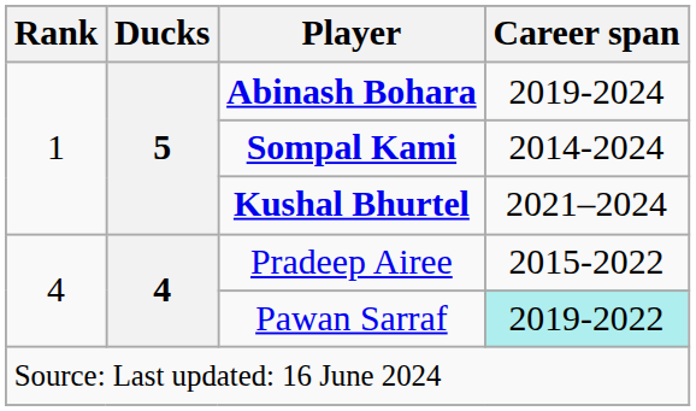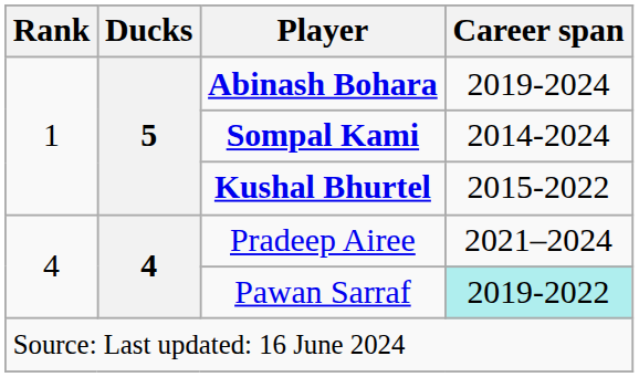Kushal Bhurtel | Career span: 2021–2024 -> 2015-2022
Pradeep Airee | Career span: 2015-2022 -> 2021–2024
